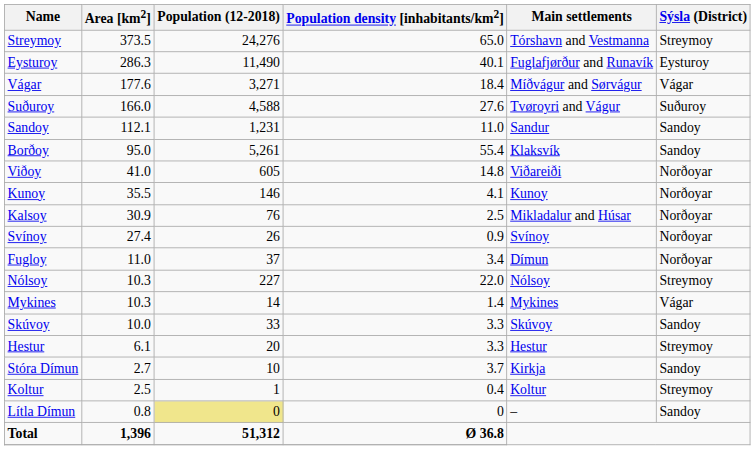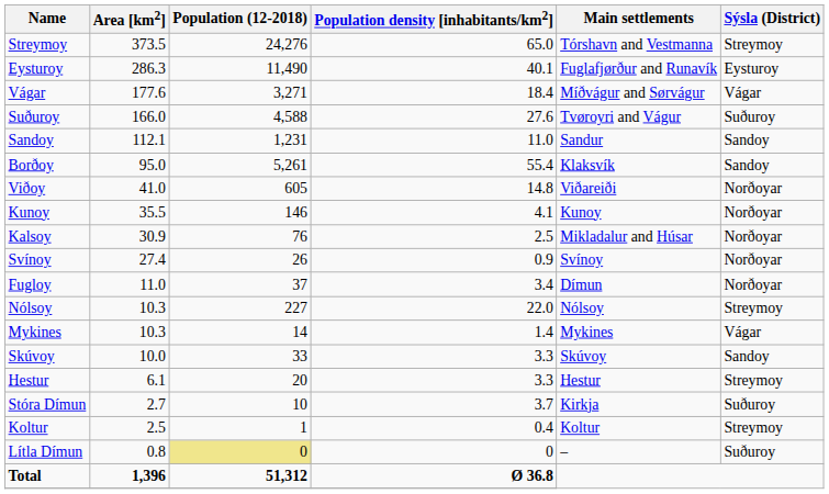Stóra Dímun | Sýsla (District): Sandoy -> Suðuroy
Lítla Dímun | Sýsla (District): Sandoy -> Suðuroy
